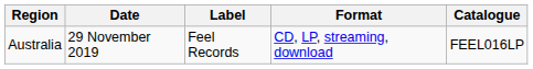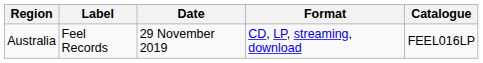columns swapped: Date <-> Label
